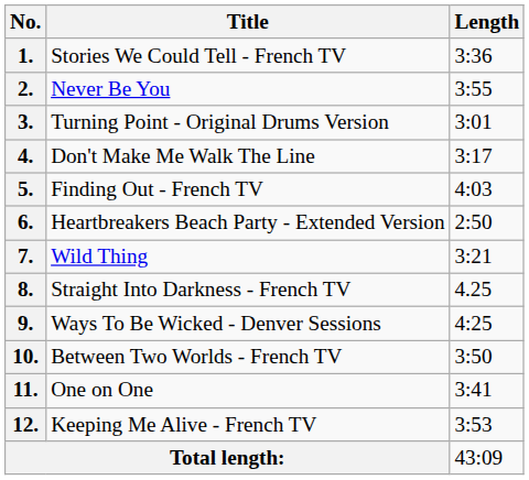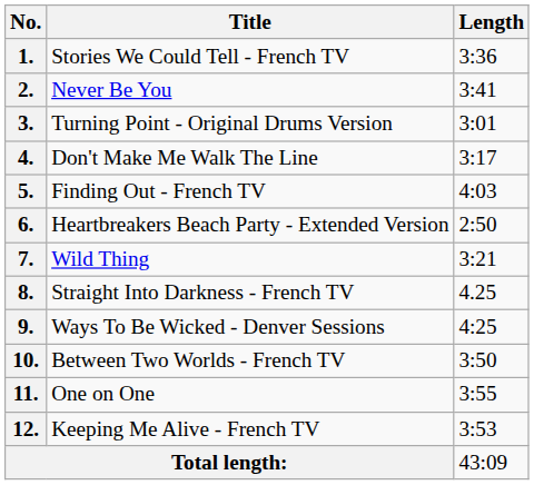2. | Length: 3:55 -> 3:41
11. | Length: 3:41 -> 3:55
